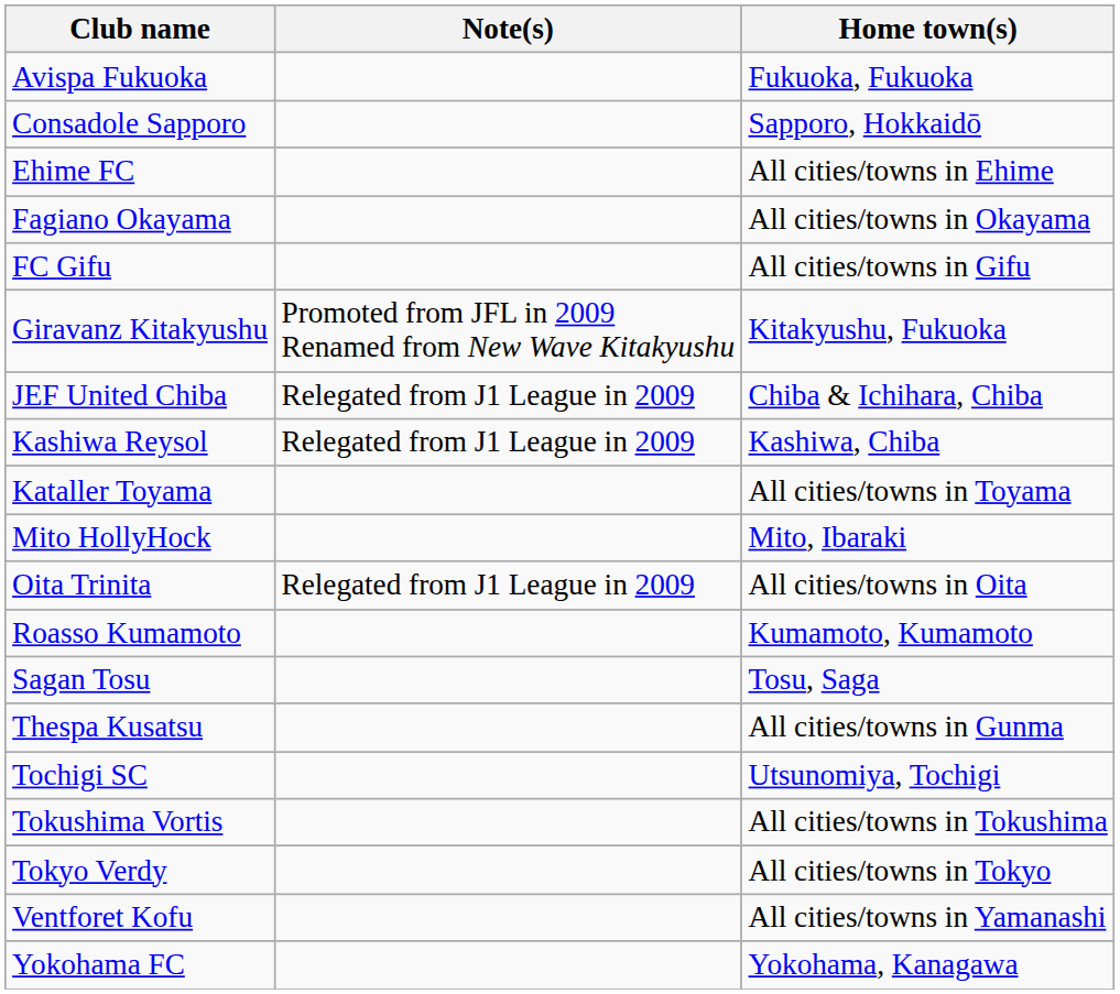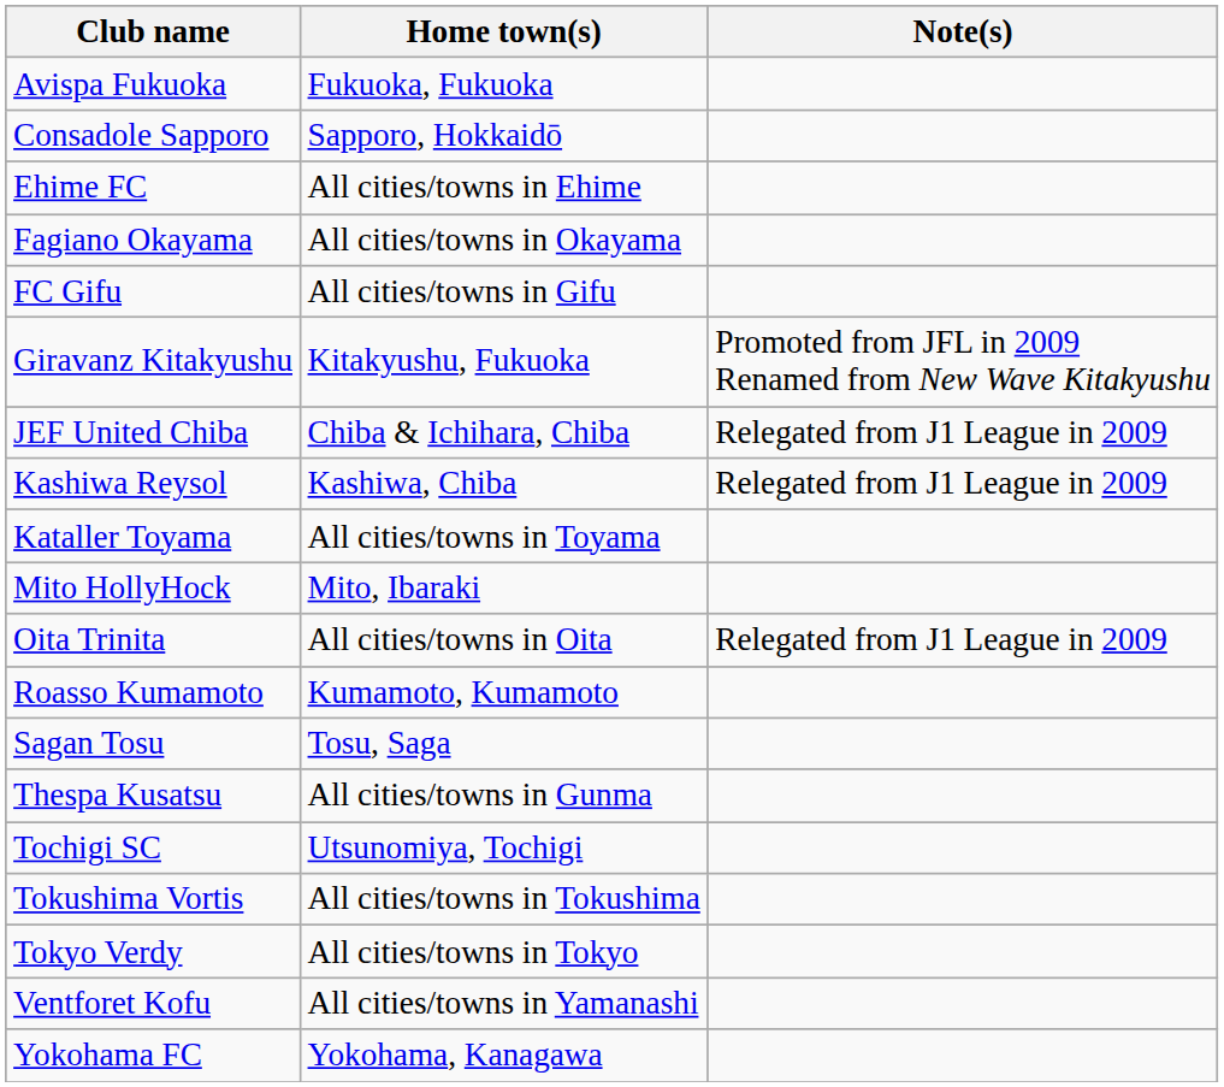columns swapped: Home town(s) <-> Note(s)
